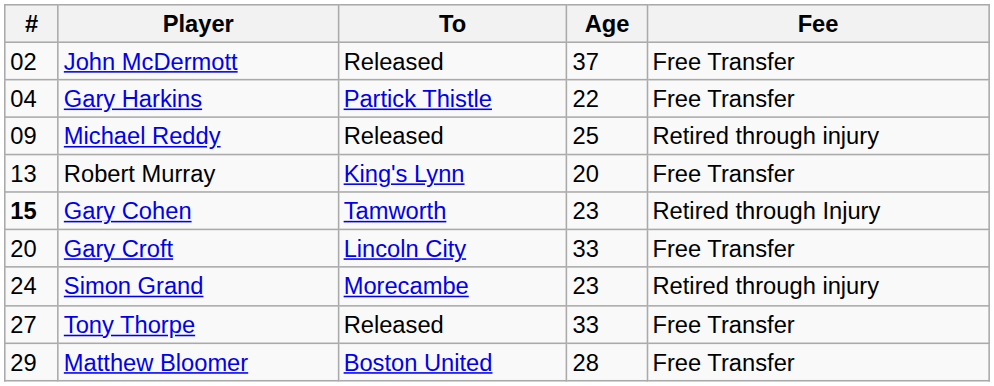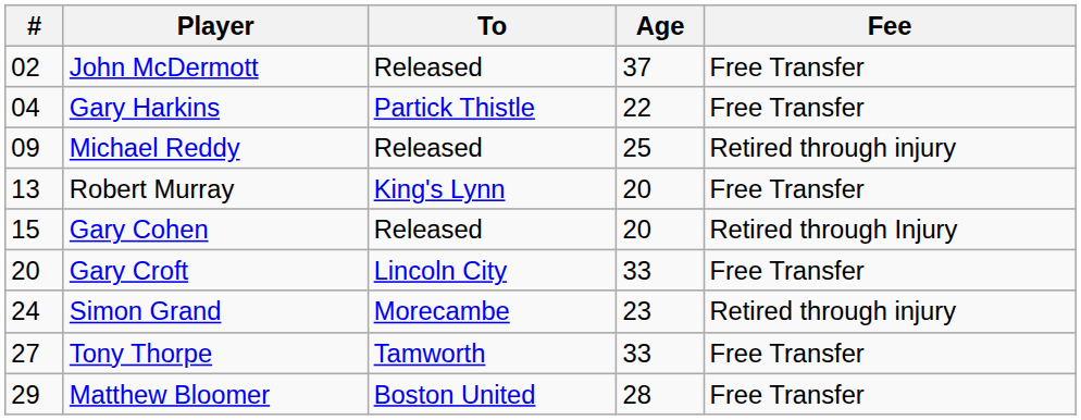Gary Cohen | #: bold -> normal
Gary Cohen | To: Tamworth -> Released
Gary Cohen | Age: 23 -> 20
Tony Thorpe | To: Released -> Tamworth
